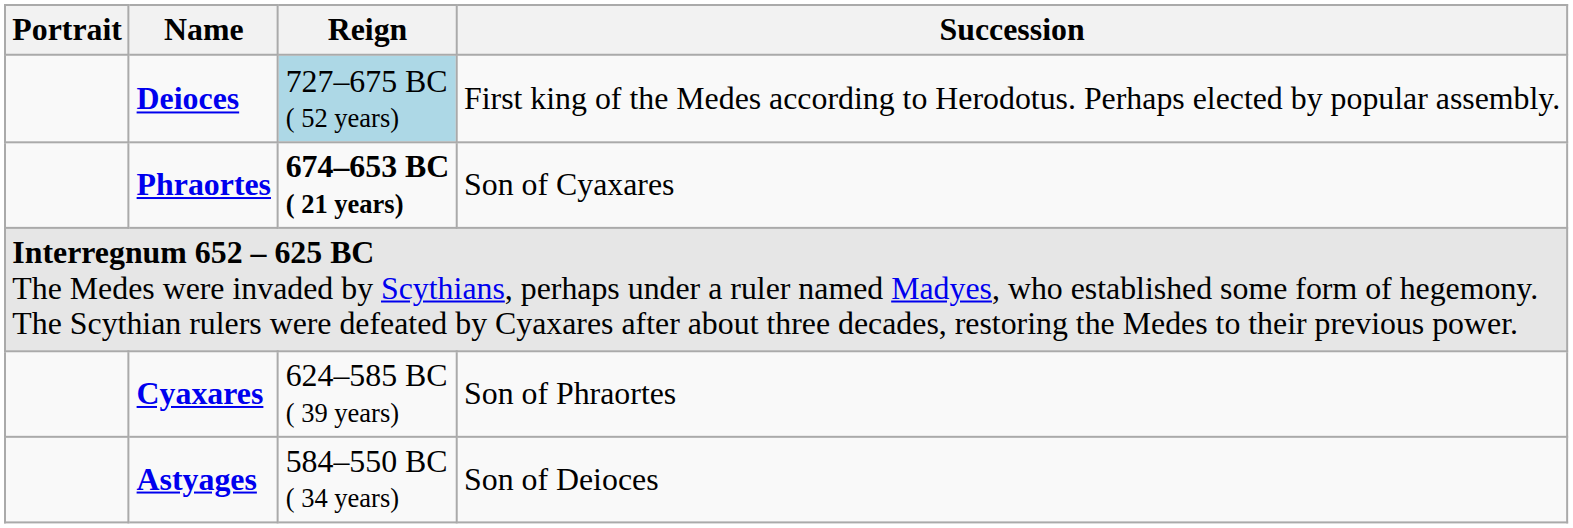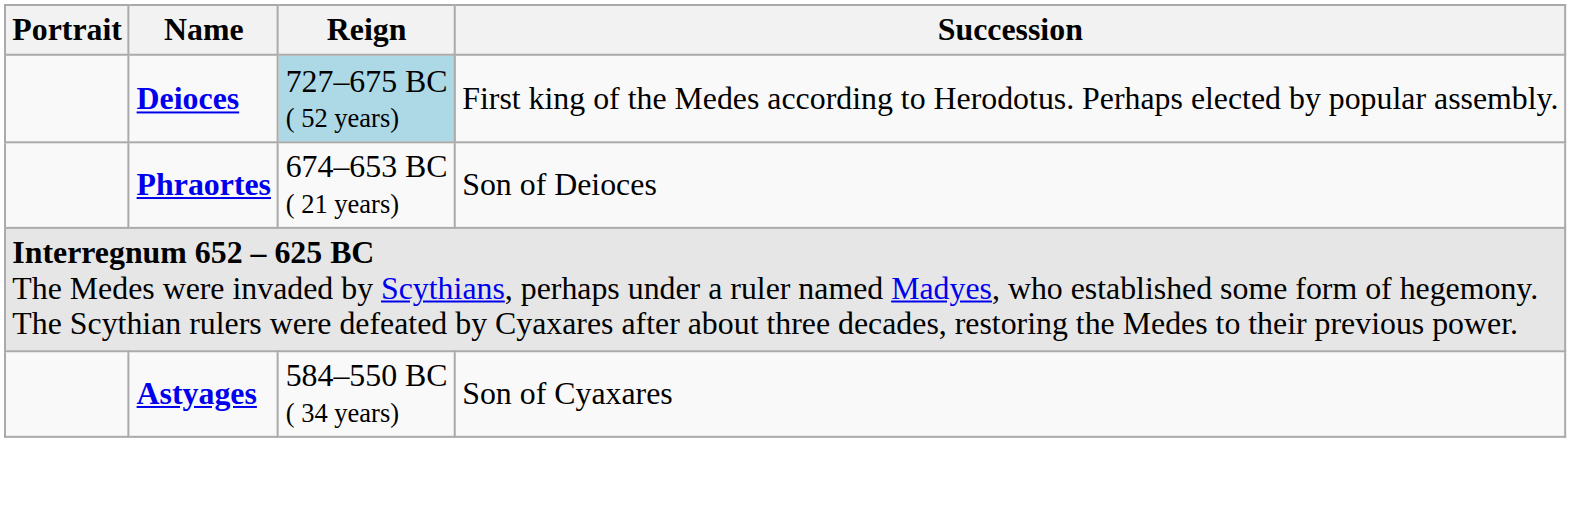Phraortes | Reign: bold -> normal
Phraortes | Succession: Son of Cyaxares -> Son of Deioces
- row: Cyaxares | 624–585 BC ( 39 years) | Son of Phraortes
Astyages | Succession: Son of Deioces -> Son of Cyaxares
